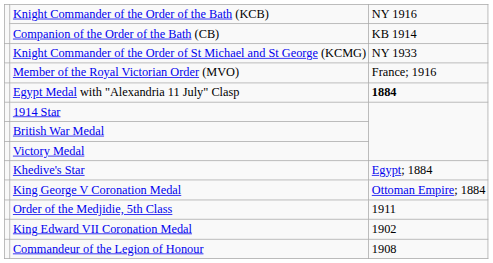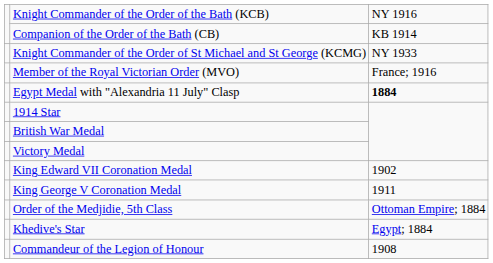rows swapped: King Edward VII Coronation Medal <-> Khedive's Star
King George V Coronation Medal | column 3: Ottoman Empire; 1884 -> 1911
Order of the Medjidie, 5th Class | column 3: 1911 -> Ottoman Empire; 1884
